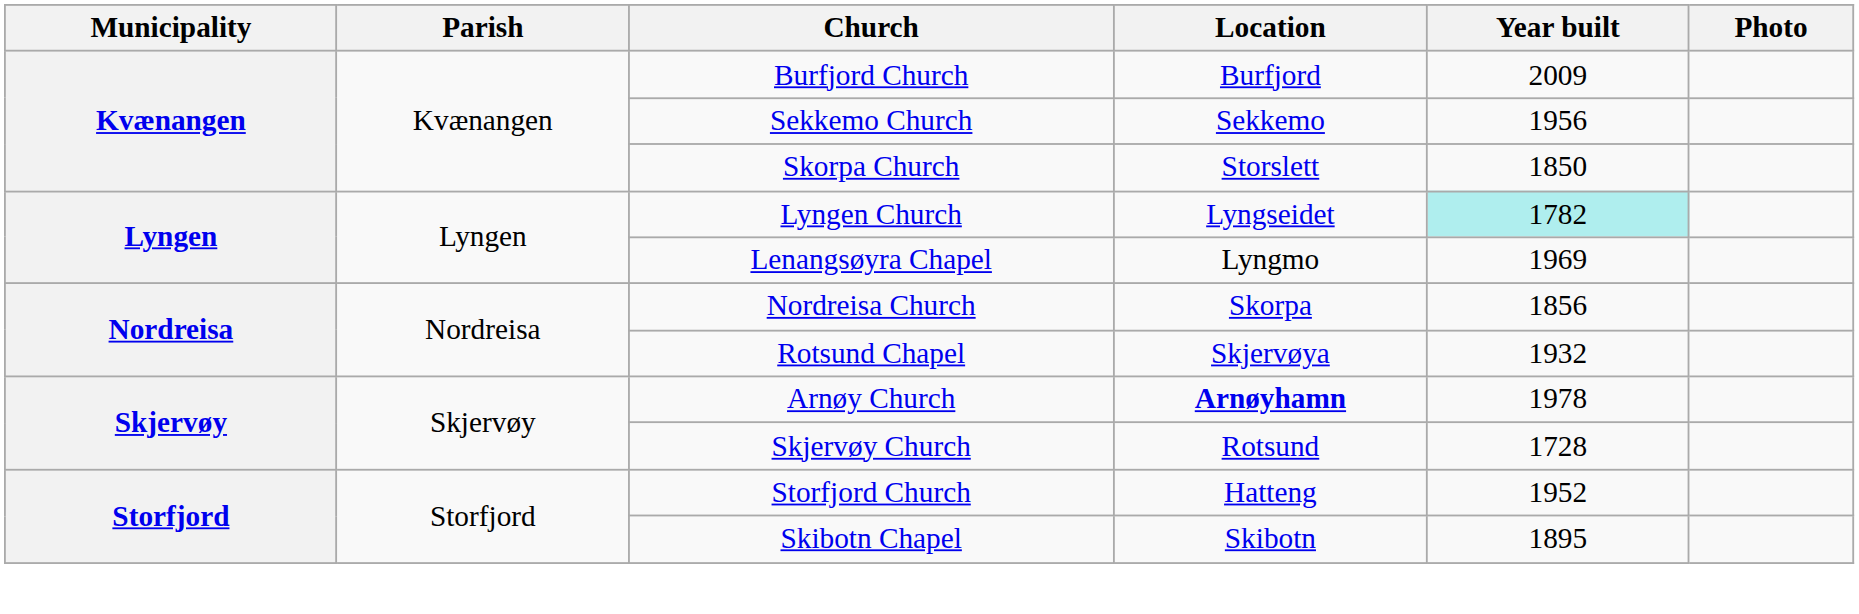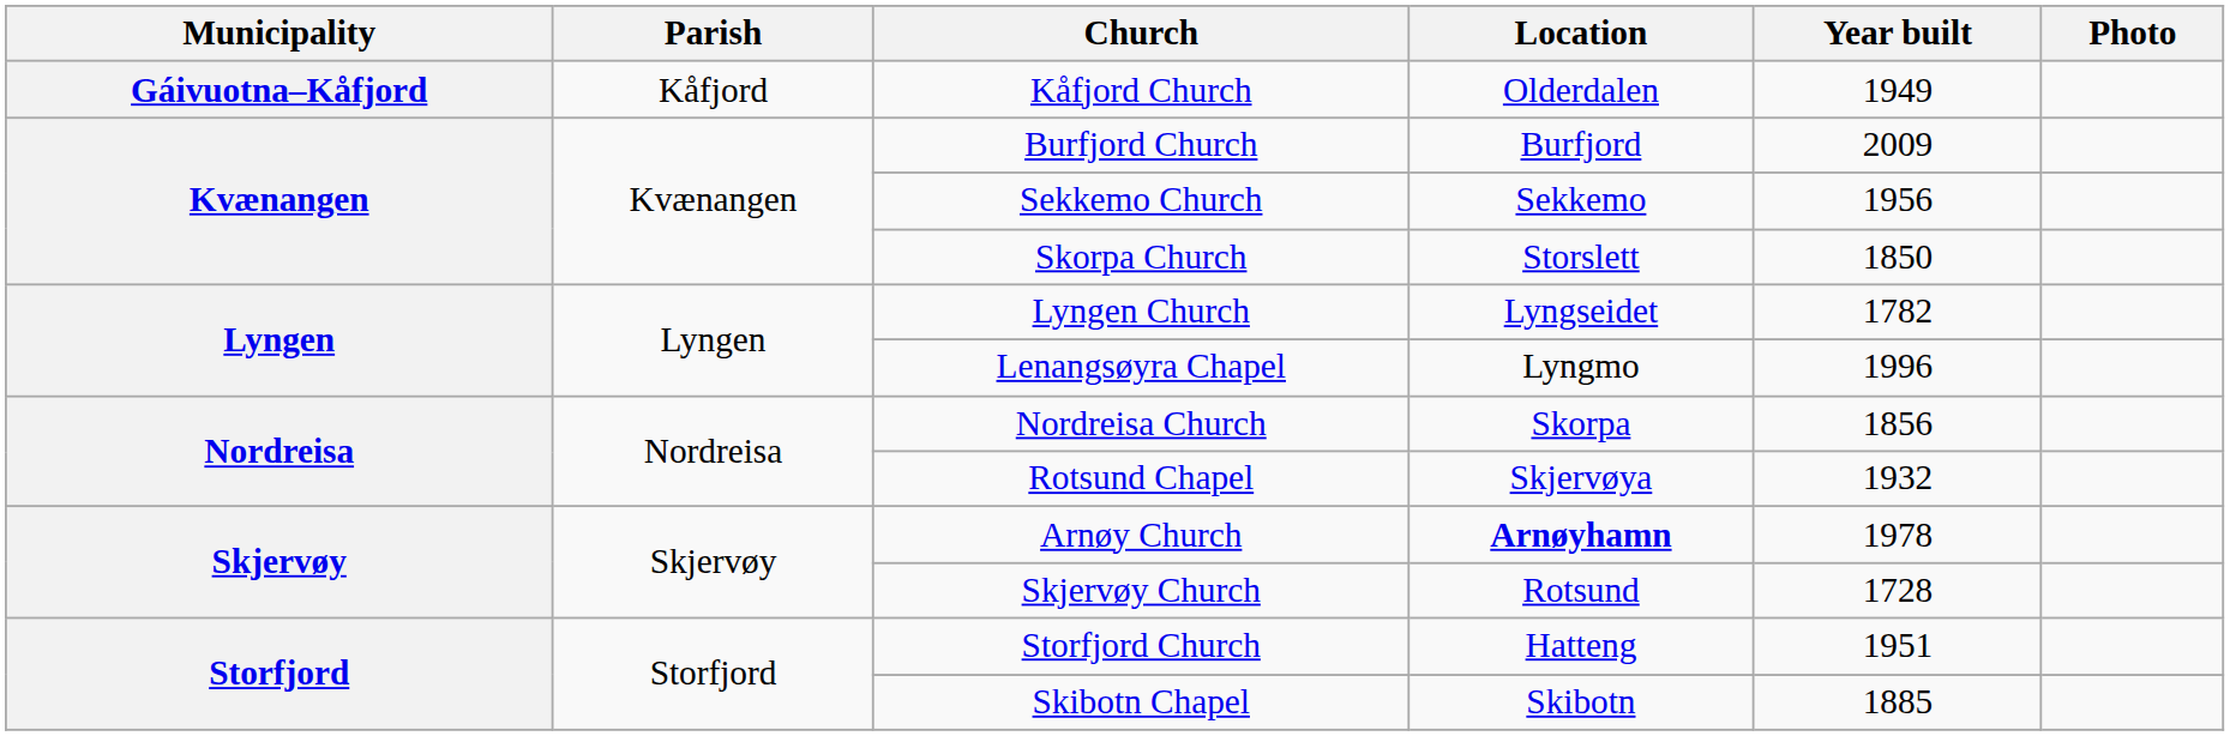+ row: Gáivuotna–Kåfjord | Kåfjord | Kåfjord Church | Olderdalen | 1949
Lyngen Church | Year built: paleturquoise background -> no background
Lenangsøyra Chapel | Year built: 1969 -> 1996
Storfjord Church | Year built: 1952 -> 1951
Skibotn Chapel | Year built: 1895 -> 1885
